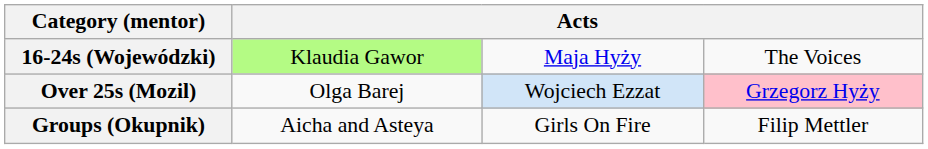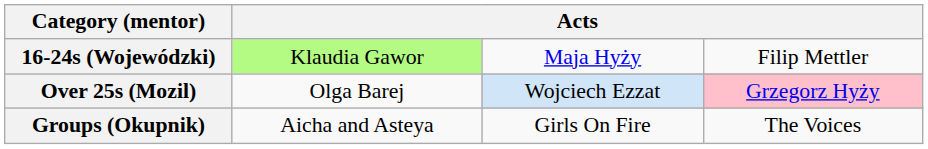16-24s (Wojewódzki) | column 4: The Voices -> Filip Mettler
Groups (Okupnik) | column 4: Filip Mettler -> The Voices
